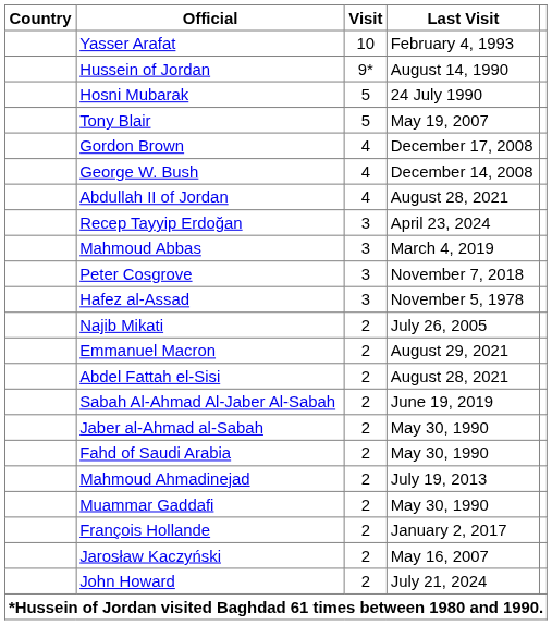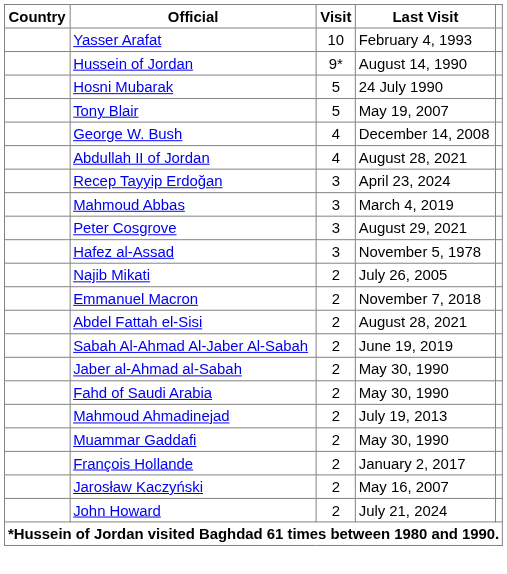- row: Gordon Brown | 4 | December 17, 2008
Peter Cosgrove | Last Visit: November 7, 2018 -> August 29, 2021
Emmanuel Macron | Last Visit: August 29, 2021 -> November 7, 2018
